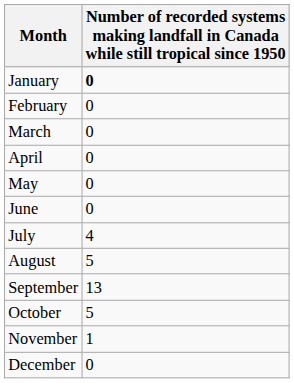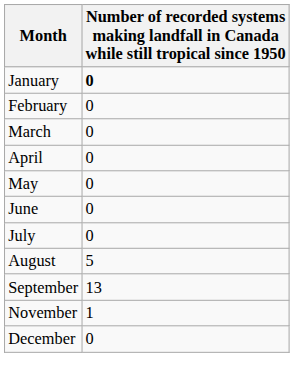July | column 2: 4 -> 0
- row: October | 5
